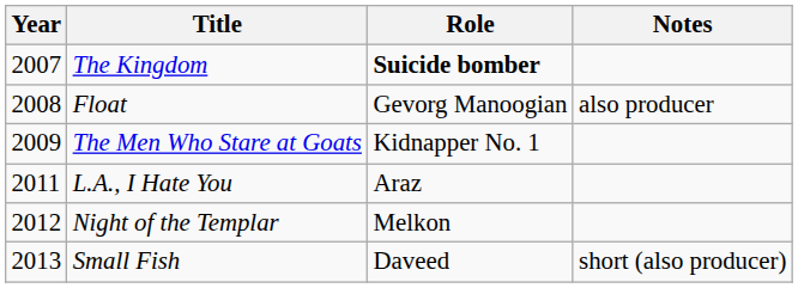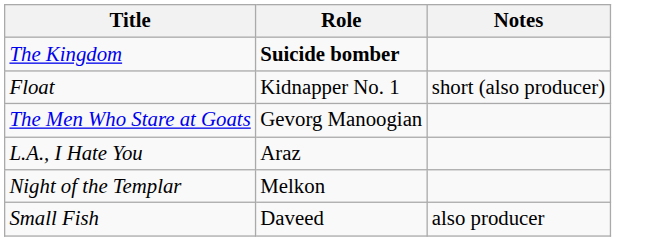- column: Year | 2007 | 2008 | 2009 | 2011 | 2012 | 2013
Float | Role: Gevorg Manoogian -> Kidnapper No. 1
Float | Notes: also producer -> short (also producer)
The Men Who Stare at Goats | Role: Kidnapper No. 1 -> Gevorg Manoogian
Small Fish | Notes: short (also producer) -> also producer
